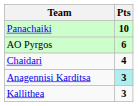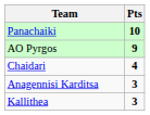AO Pyrgos | Pts: 6 -> 9
Anagennisi Karditsa | Pts: paleturquoise background -> no background
